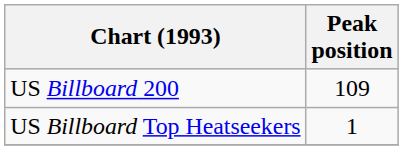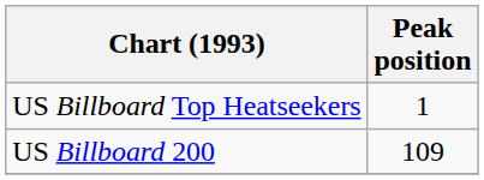rows swapped: US Billboard Top Heatseekers <-> US Billboard 200
